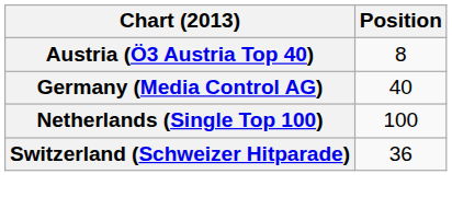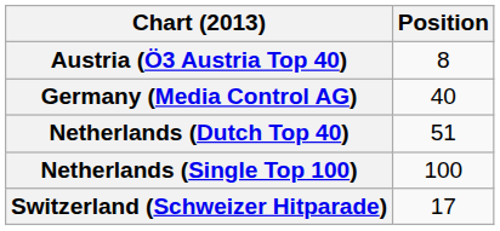+ row: Netherlands (Dutch Top 40) | 51
Switzerland (Schweizer Hitparade) | Position: 36 -> 17
